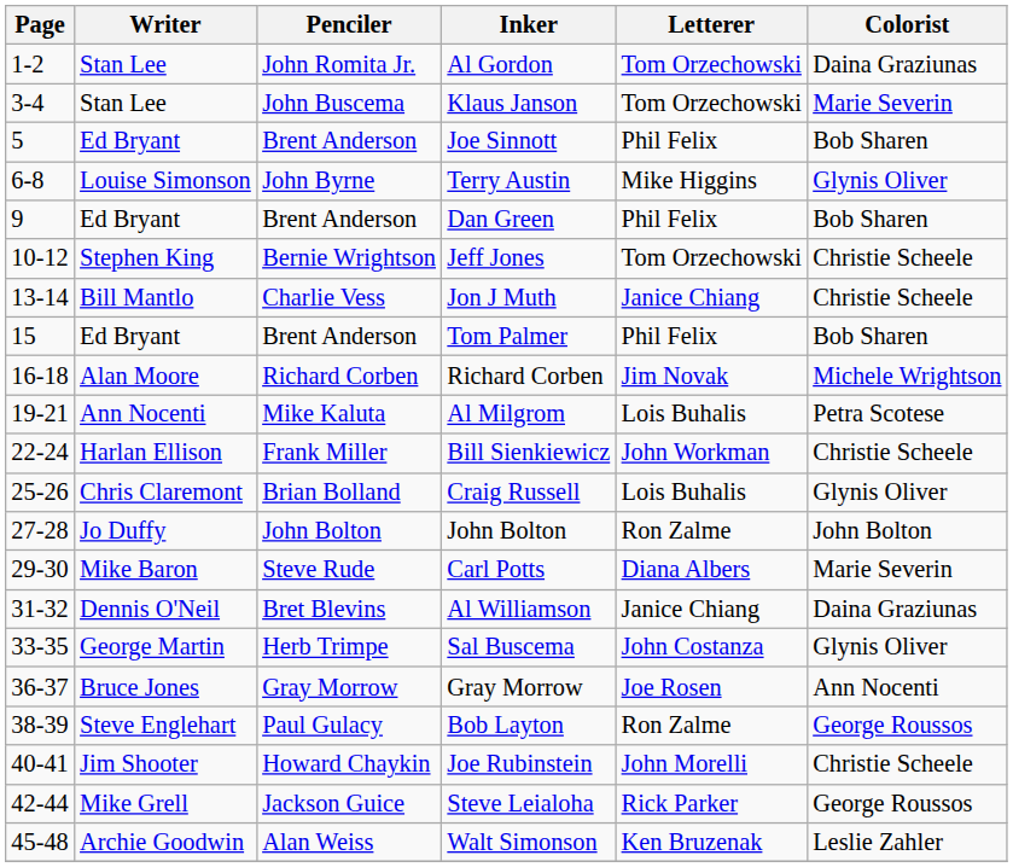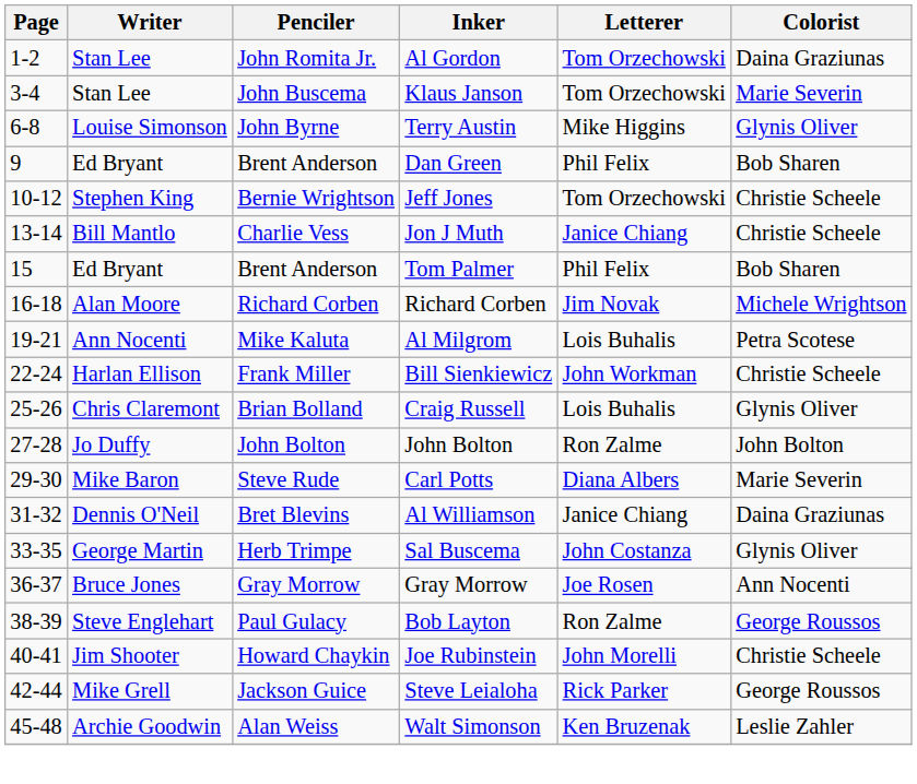- row: 5 | Ed Bryant | Brent Anderson | Joe Sinnott | Phil Felix | Bob Sharen
